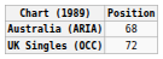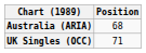UK Singles (OCC) | Position: 72 -> 71
